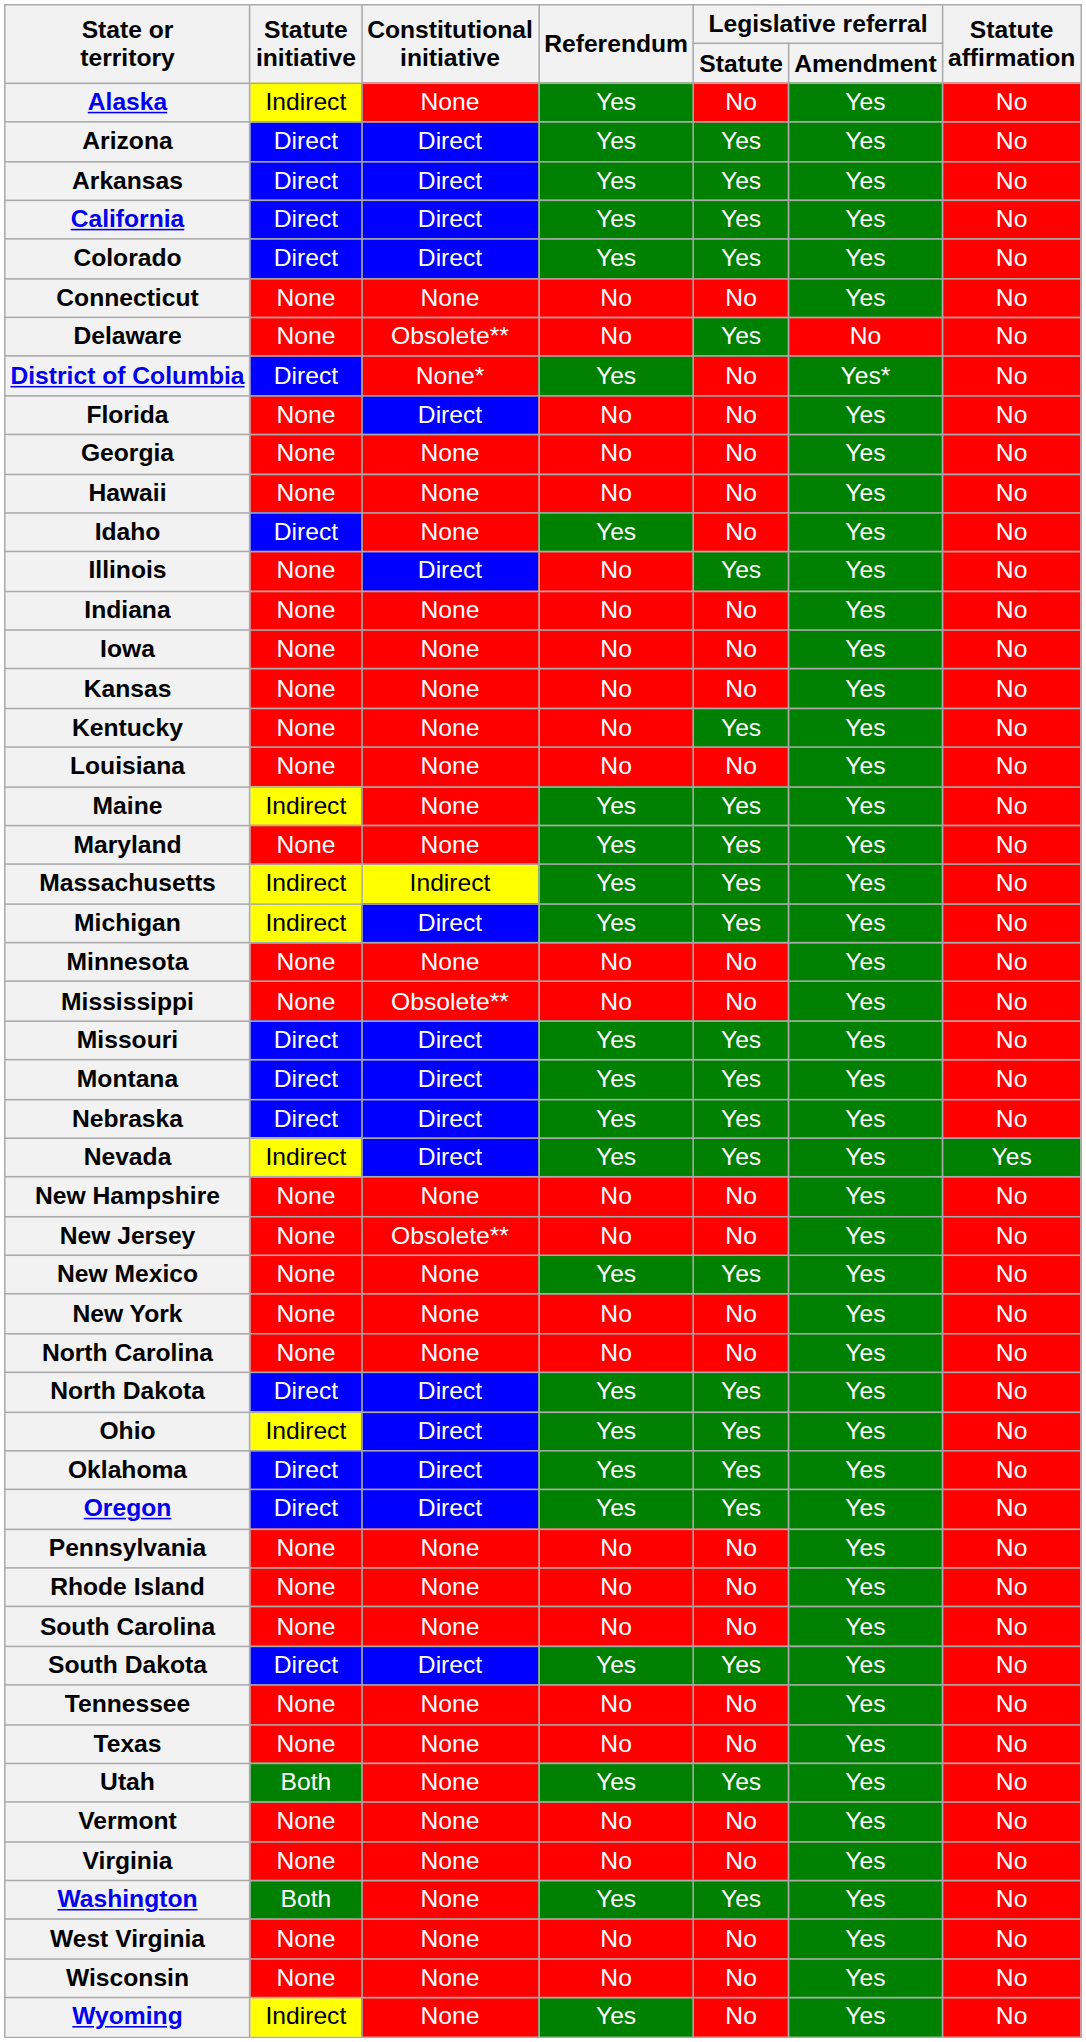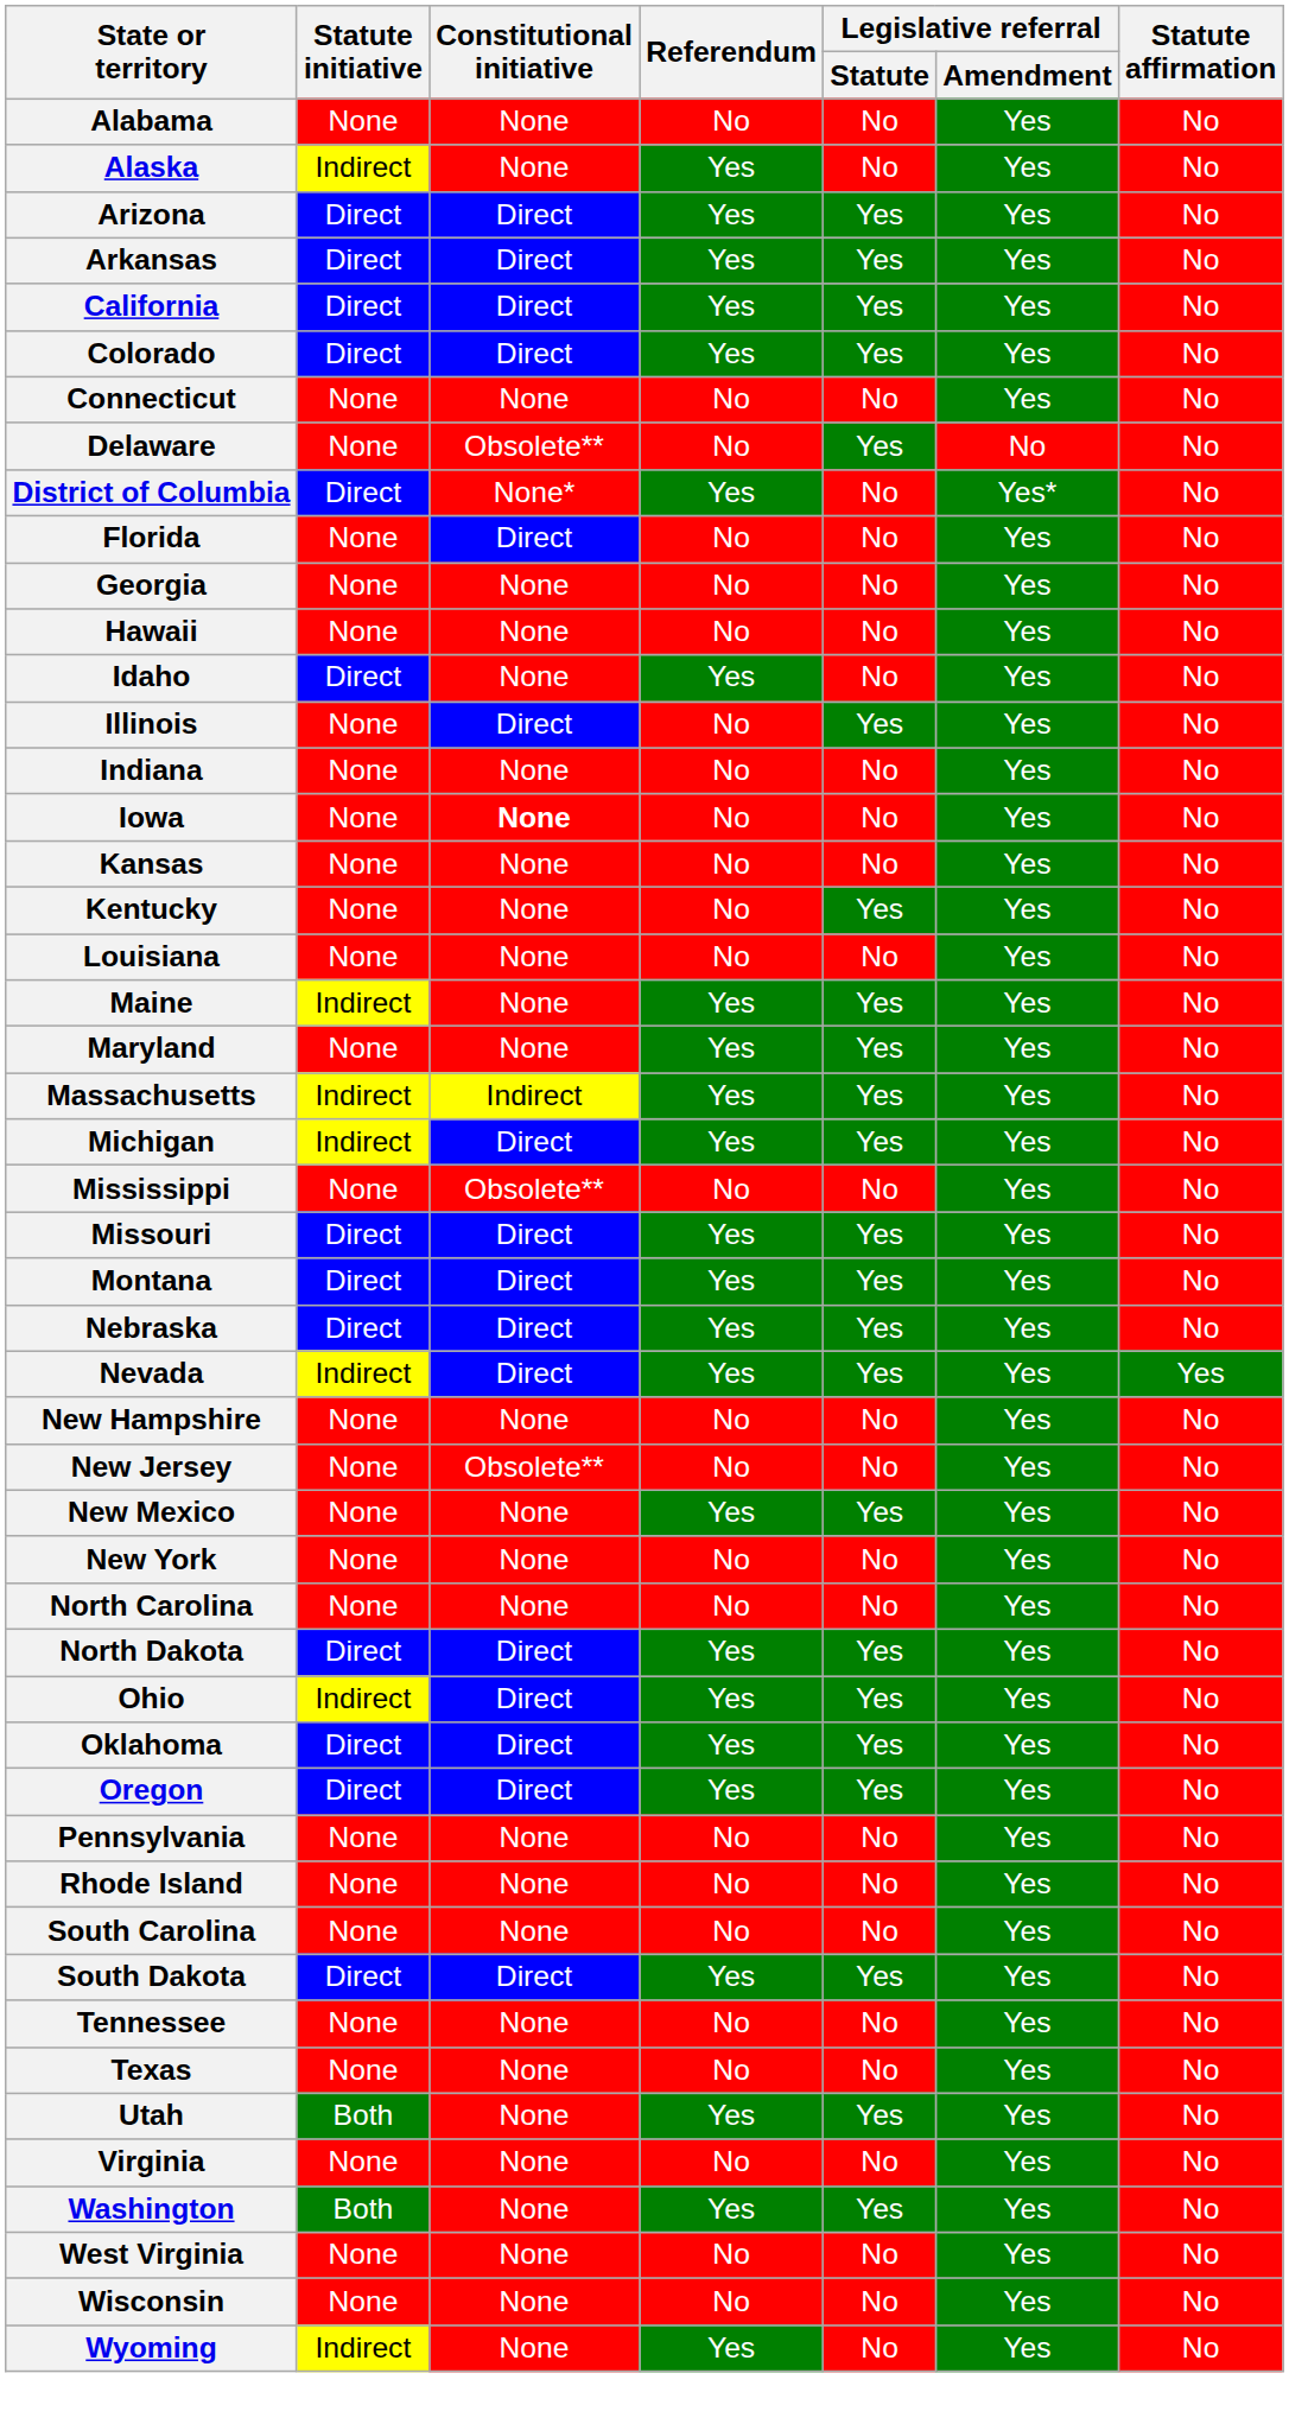+ row: Alabama | None | None | No | No | Yes | No
Iowa | Constitutional initiative: normal -> bold
- row: Minnesota | None | None | No | No | Yes | No
- row: Vermont | None | None | No | No | Yes | No
